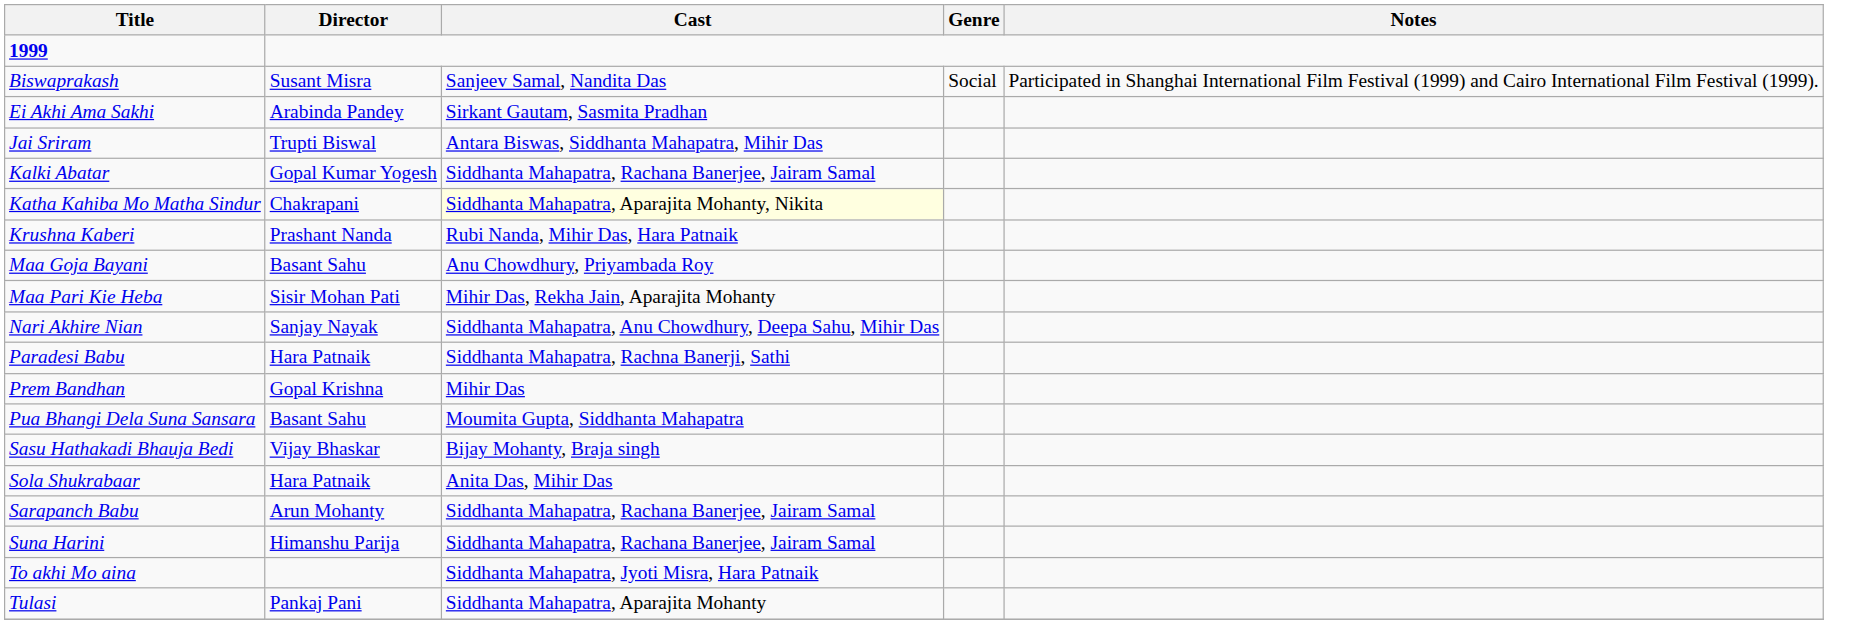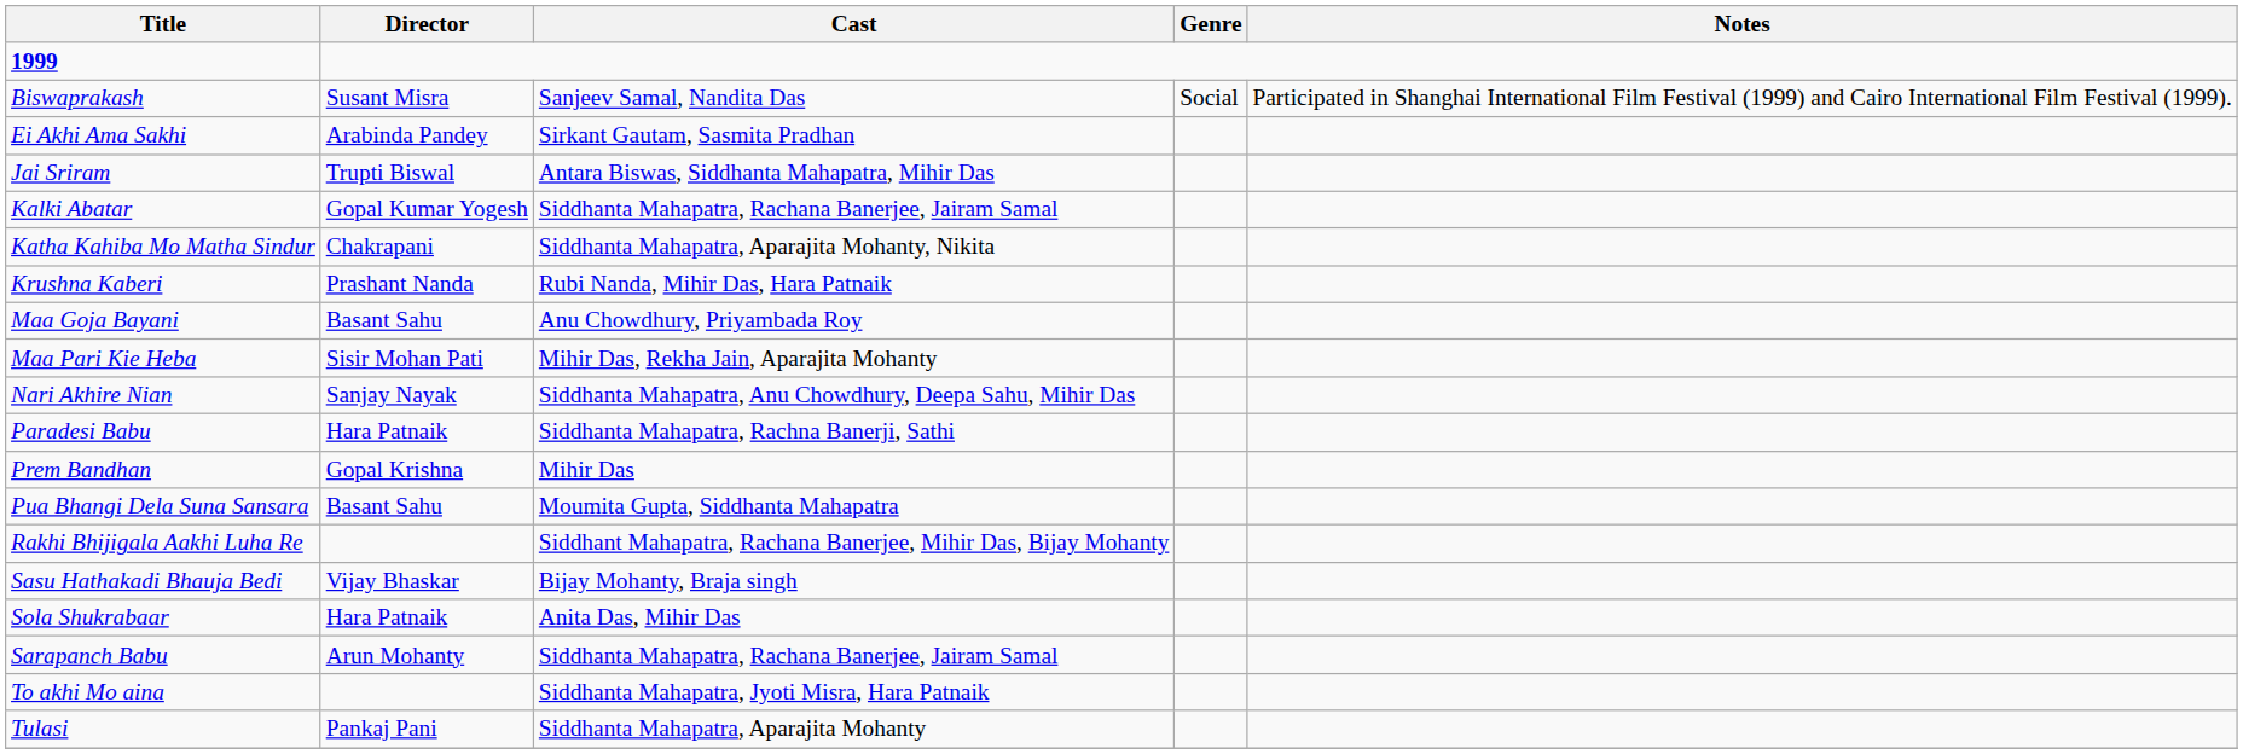Katha Kahiba Mo Matha Sindur | Cast: lightyellow background -> no background
+ row: Rakhi Bhijigala Aakhi Luha Re | Siddhant Mahapatra, Rachana Banerjee, Mihir Das, Bijay Mohanty
- row: Suna Harini | Himanshu Parija | Siddhanta Mahapatra, Rachana Banerjee, Jairam Samal
